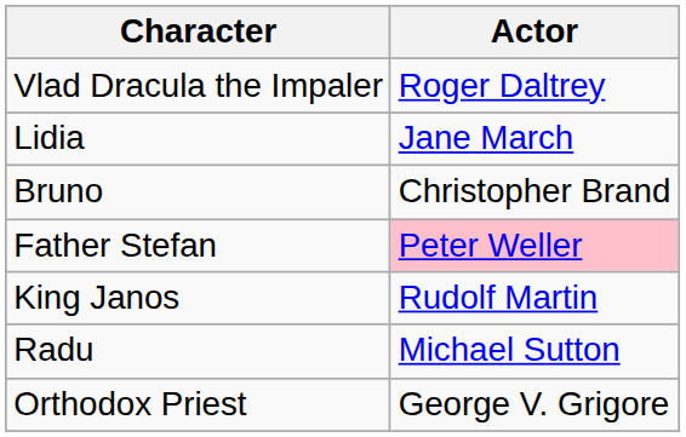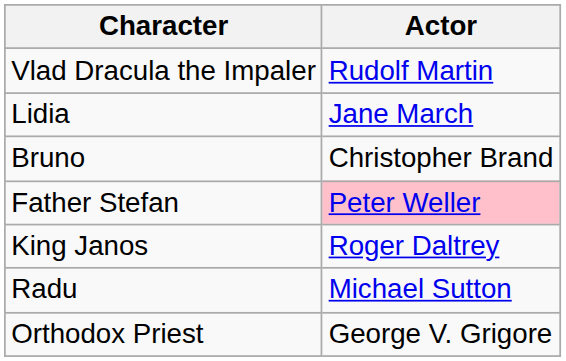Vlad Dracula the Impaler | Actor: Roger Daltrey -> Rudolf Martin
King Janos | Actor: Rudolf Martin -> Roger Daltrey
